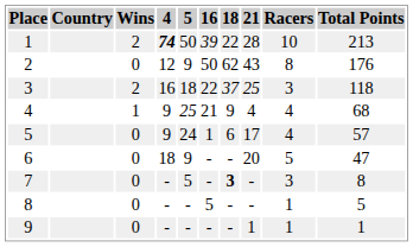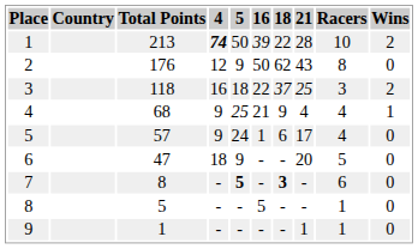columns swapped: Total Points <-> Wins
7 | 5: normal -> bold
7 | Racers: 3 -> 6
